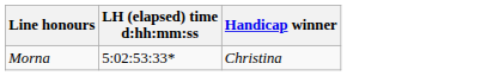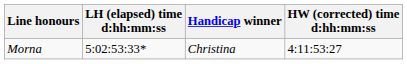+ column: HW (corrected) time d:hh:mm:ss | 4:11:53:27
